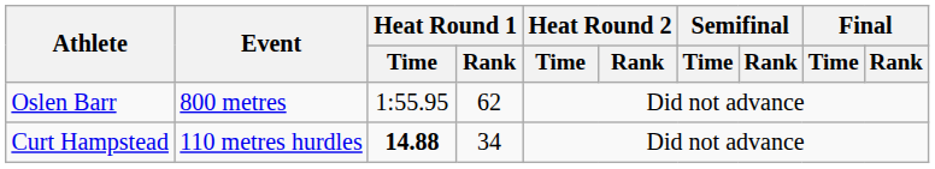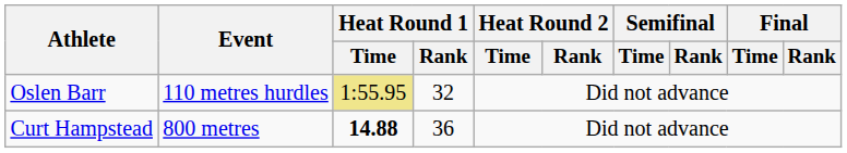Oslen Barr | Event: 800 metres -> 110 metres hurdles
Oslen Barr | Heat Round 1 / Time: no background -> khaki background
Oslen Barr | Heat Round 1 / Rank: 62 -> 32
Curt Hampstead | Event: 110 metres hurdles -> 800 metres
Curt Hampstead | Heat Round 1 / Rank: 34 -> 36
